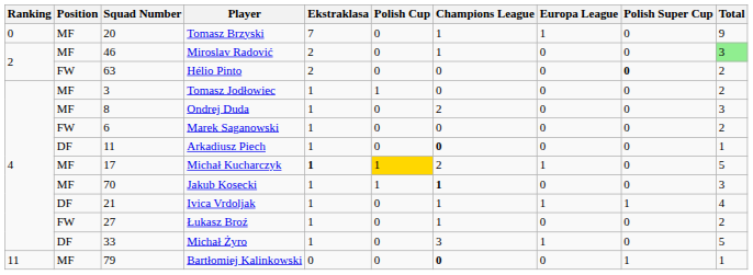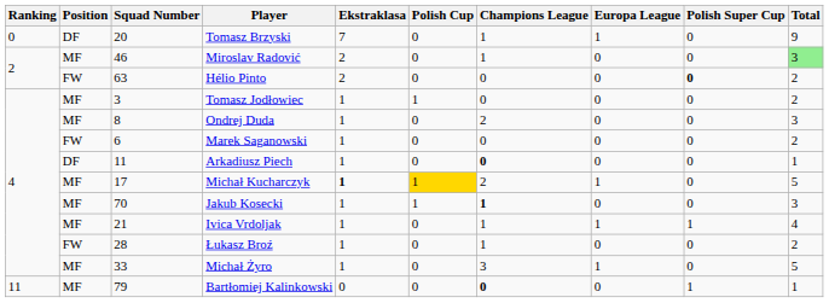Tomasz Brzyski | Position: MF -> DF
Ivica Vrdoljak | Position: DF -> MF
Łukasz Broź | Squad Number: 27 -> 28
Michał Żyro | Position: DF -> MF
